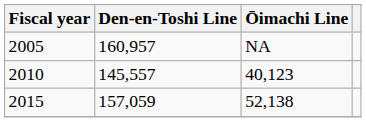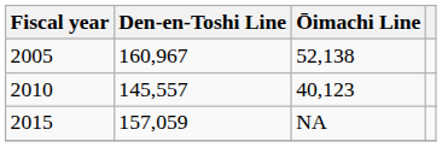2005 | Den-en-Toshi Line: 160,957 -> 160,967
2005 | Ōimachi Line: NA -> 52,138
2015 | Ōimachi Line: 52,138 -> NA
